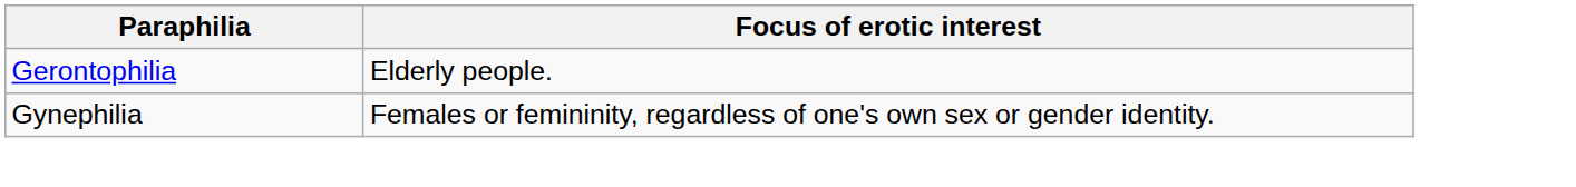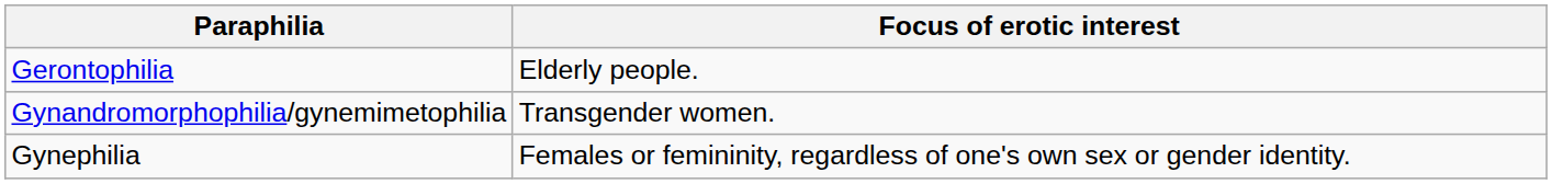+ row: Gynandromorphophilia/gynemimetophilia | Transgender women.
